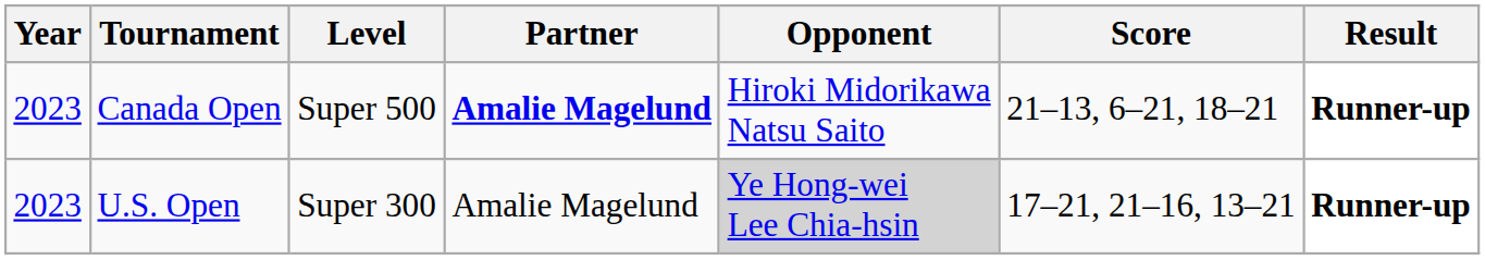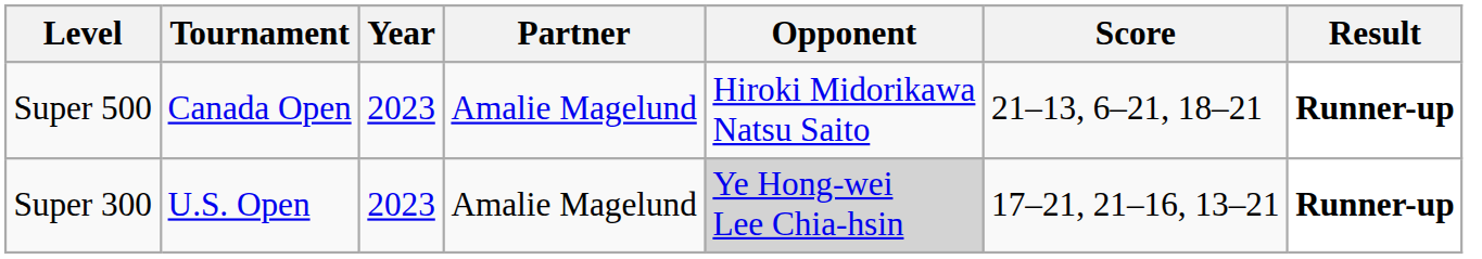columns swapped: Year <-> Level
Canada Open | Partner: bold -> normal
